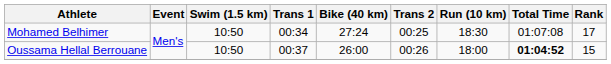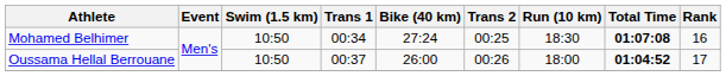Mohamed Belhimer | Total Time: normal -> bold
Mohamed Belhimer | Rank: 17 -> 16
Oussama Hellal Berrouane | Rank: 15 -> 17
